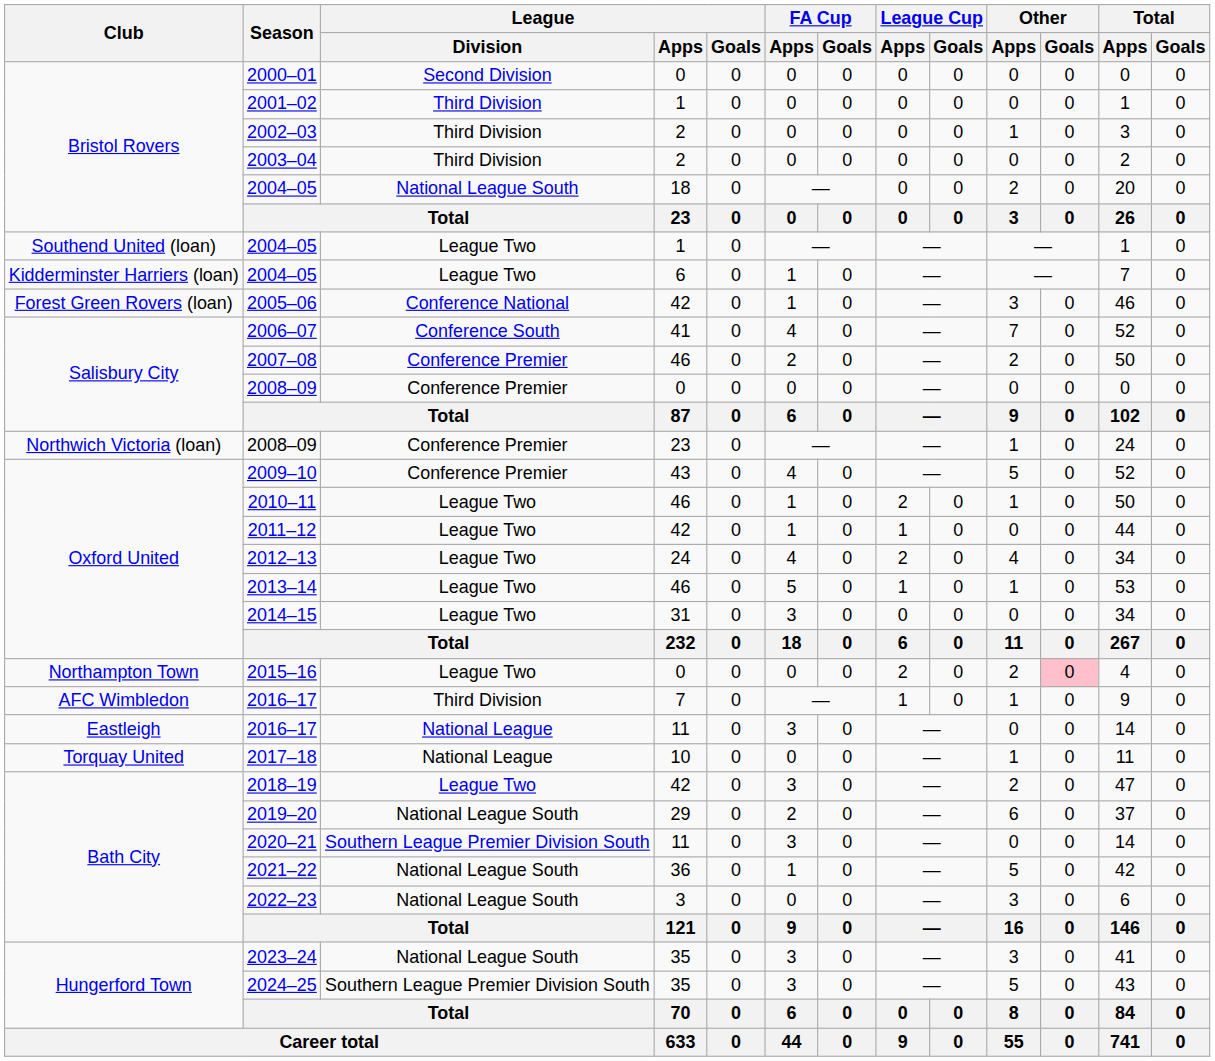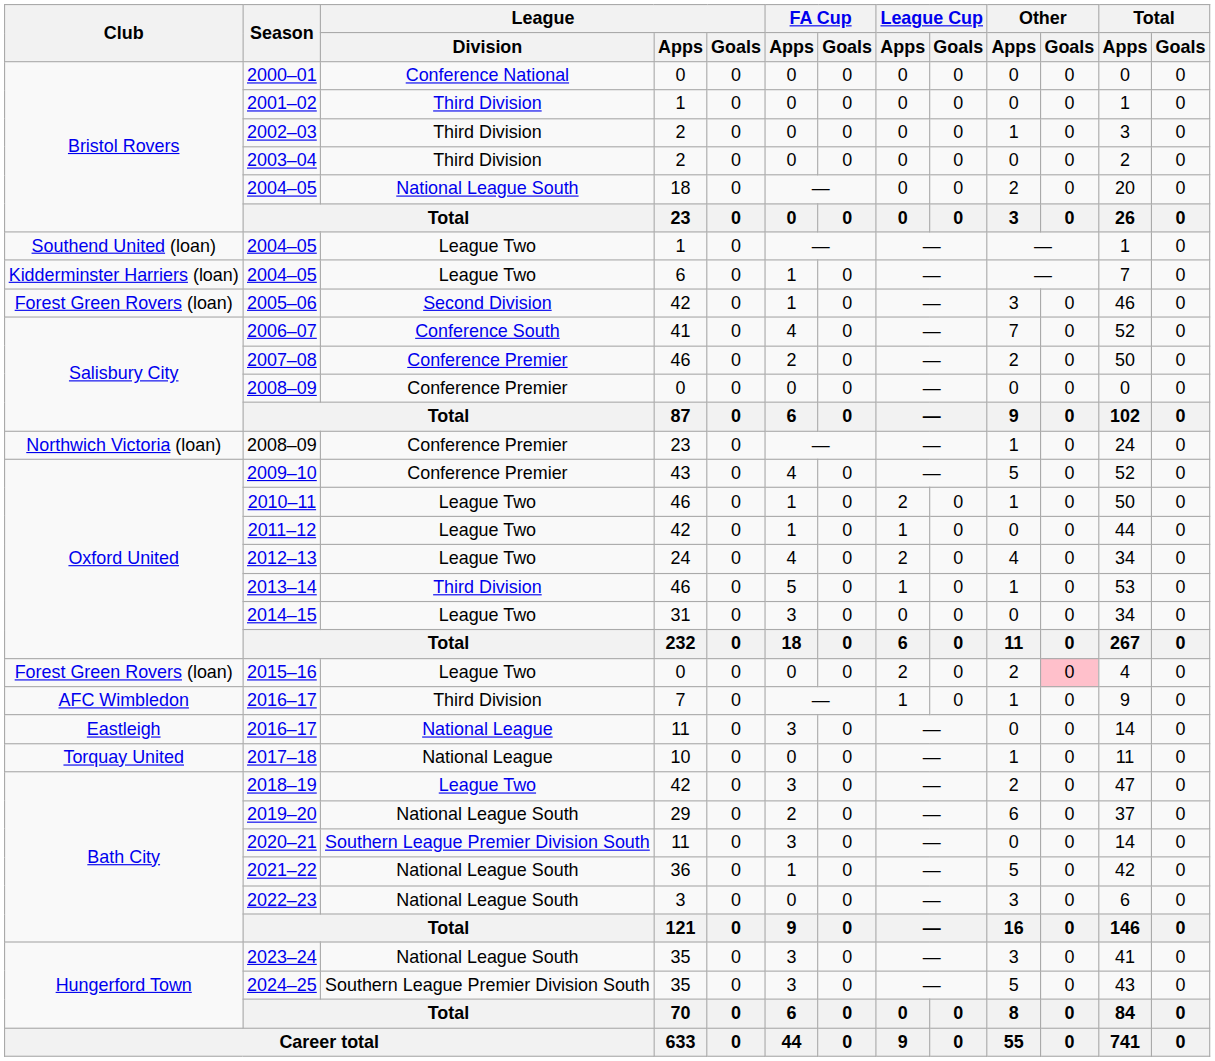2000–01 | League / Division: Second Division -> Conference National
2005–06 | League / Division: Conference National -> Second Division
2013–14 | League / Division: League Two -> Third Division
2015–16 | Club: Northampton Town -> Forest Green Rovers (loan)
